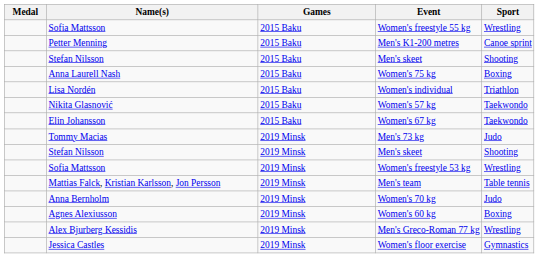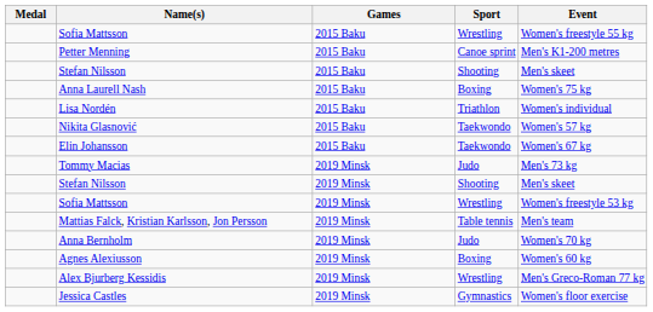columns swapped: Sport <-> Event
